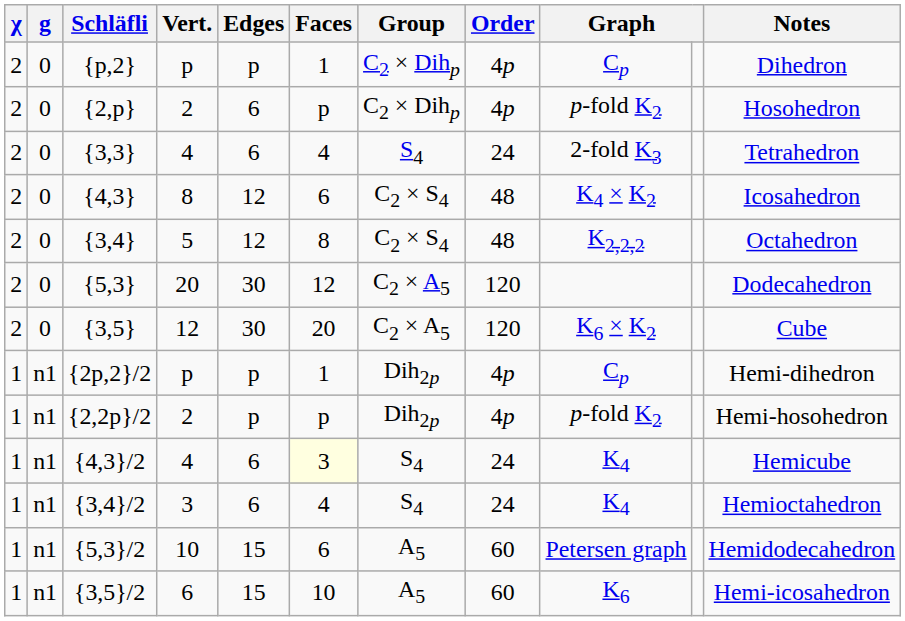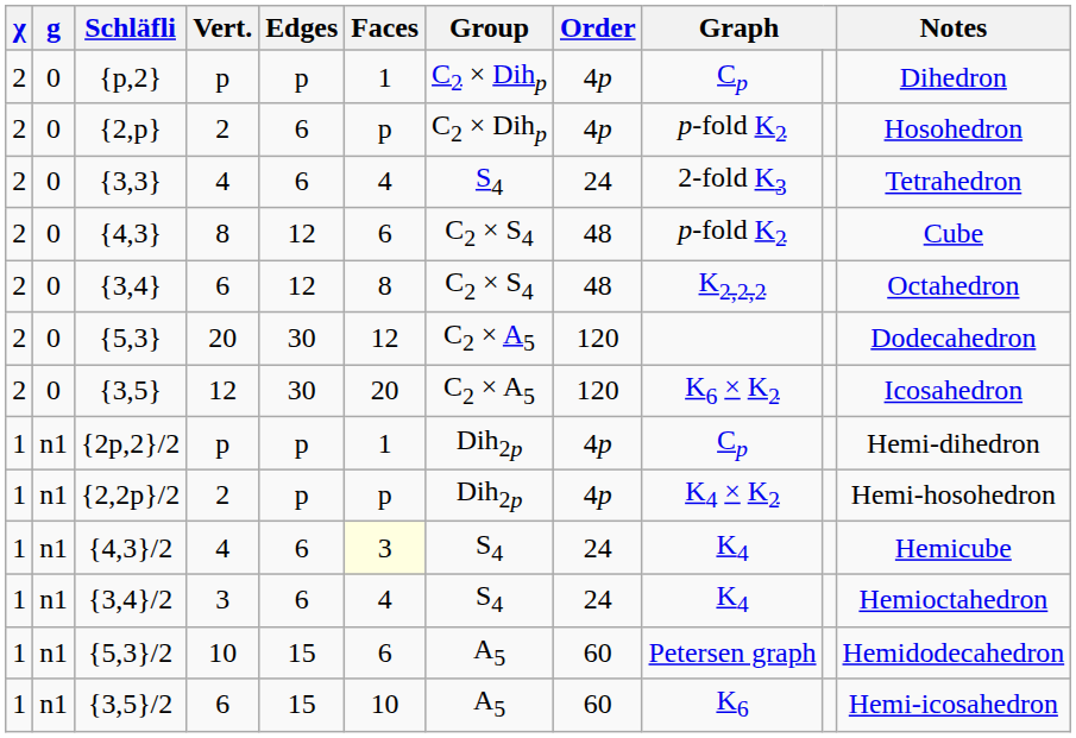{4,3} | column 9: K4 × K2 -> p-fold K2
{4,3} | Notes: Icosahedron -> Cube
{3,4} | Vert.: 5 -> 6
{3,5} | Notes: Cube -> Icosahedron
{2,2p}/2 | column 9: p-fold K2 -> K4 × K2
